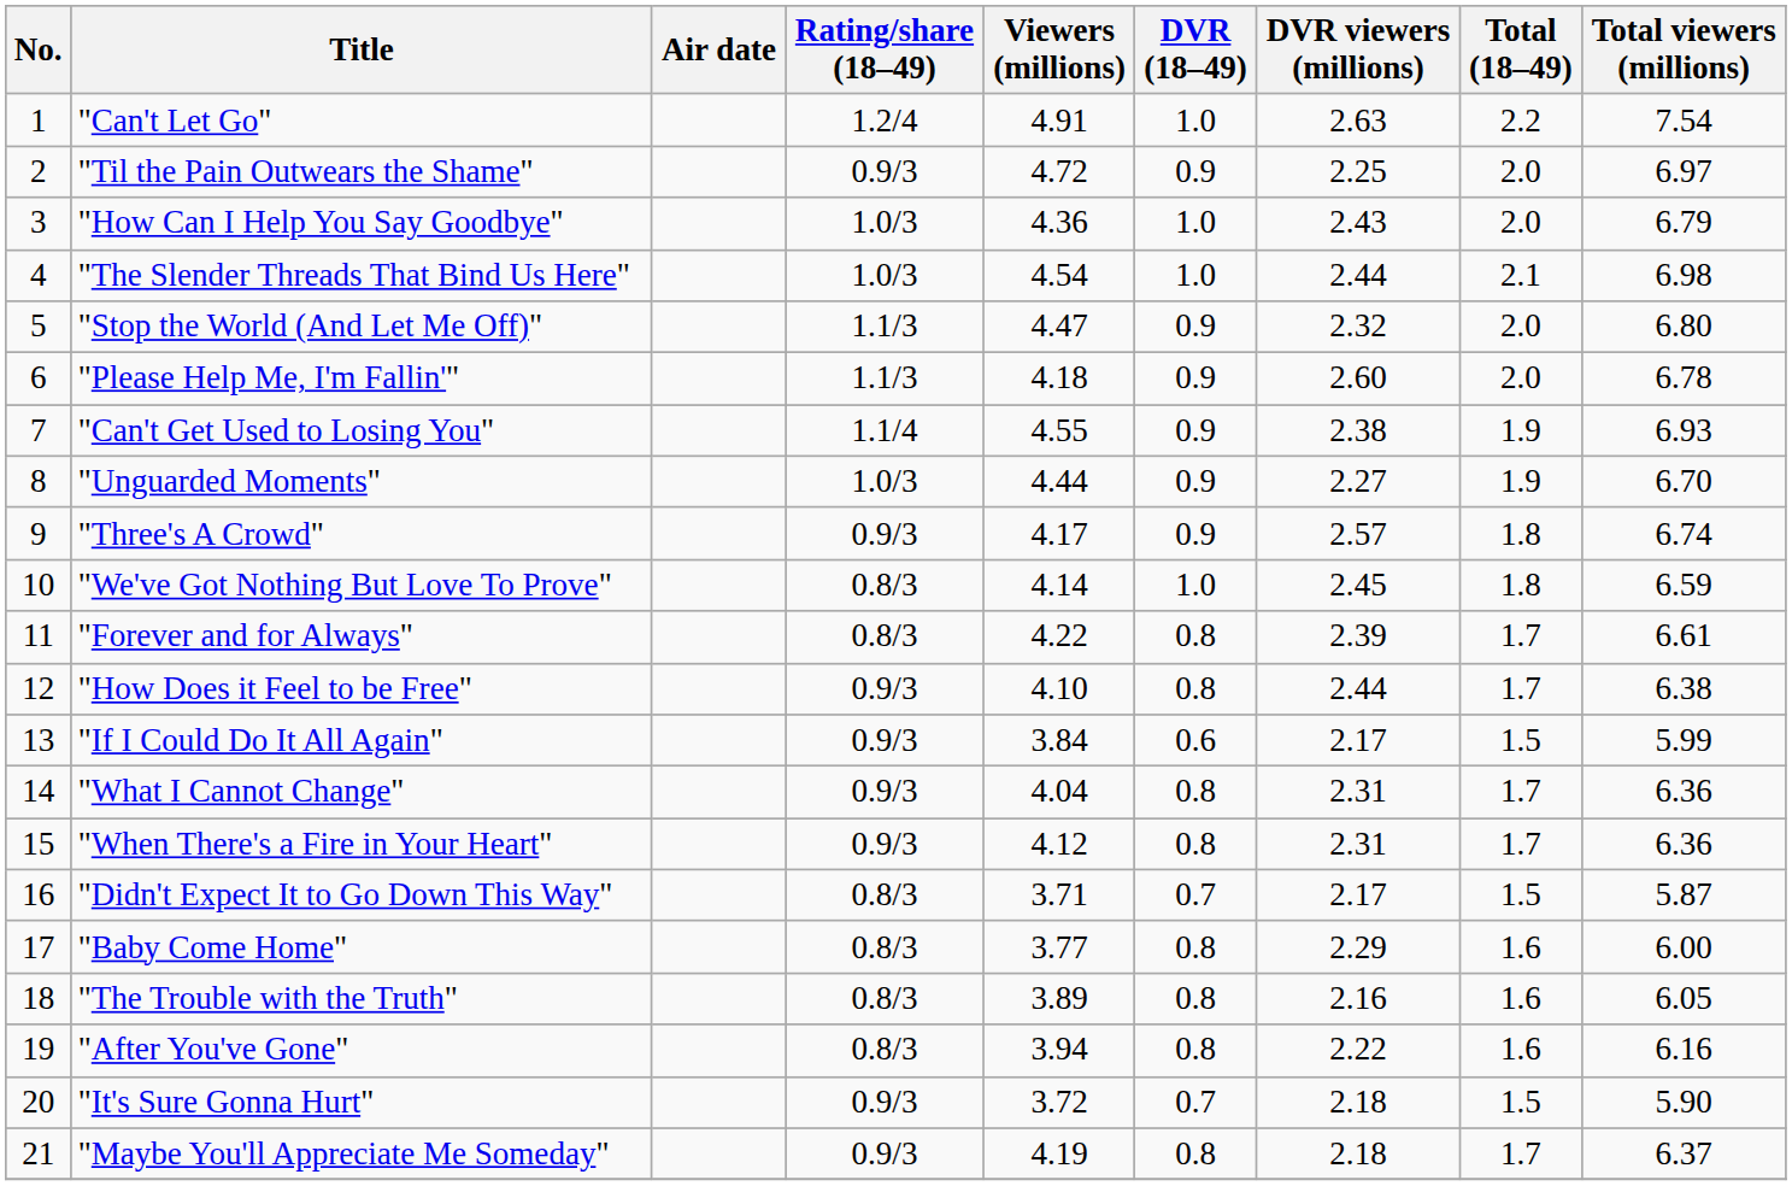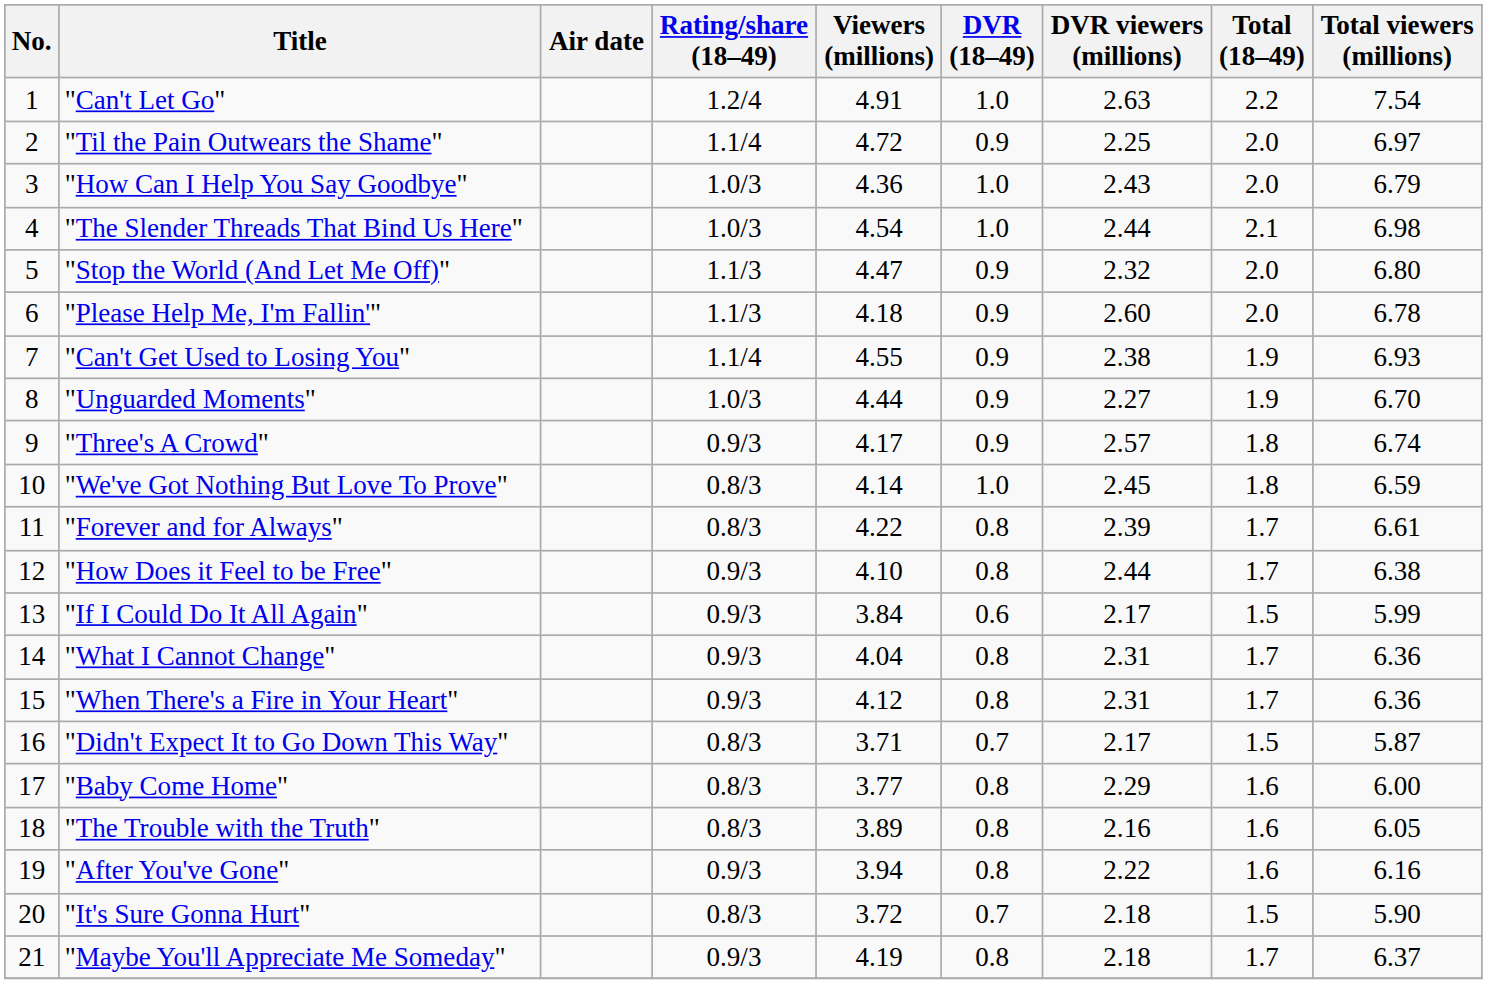"Til the Pain Outwears the Shame" | Rating/share (18–49): 0.9/3 -> 1.1/4
"After You've Gone" | Rating/share (18–49): 0.8/3 -> 0.9/3
"It's Sure Gonna Hurt" | Rating/share (18–49): 0.9/3 -> 0.8/3
